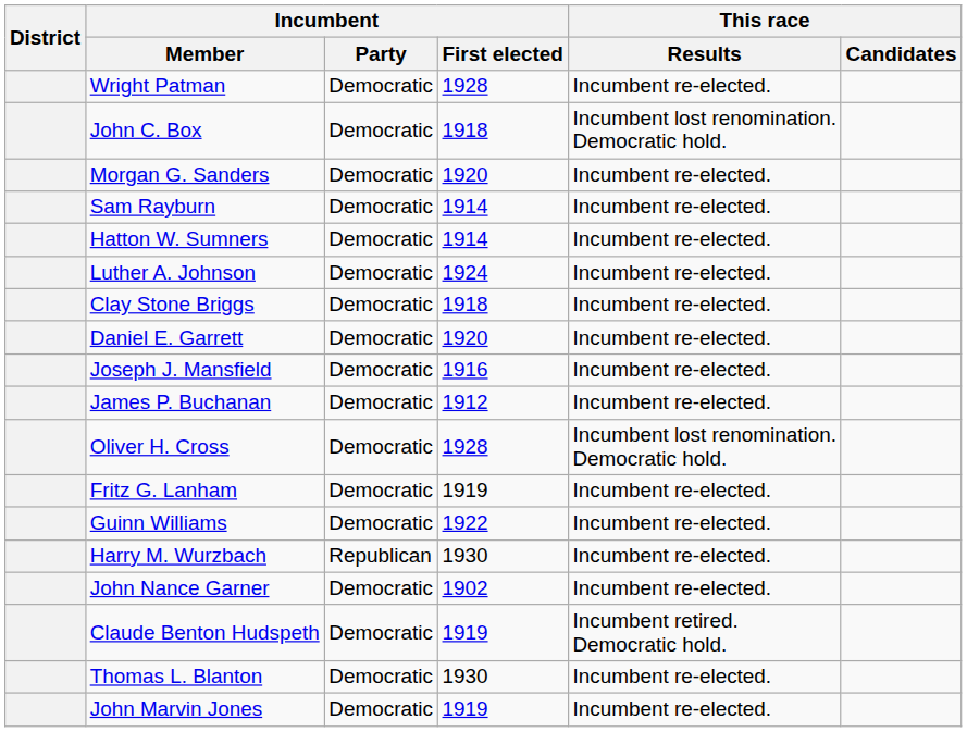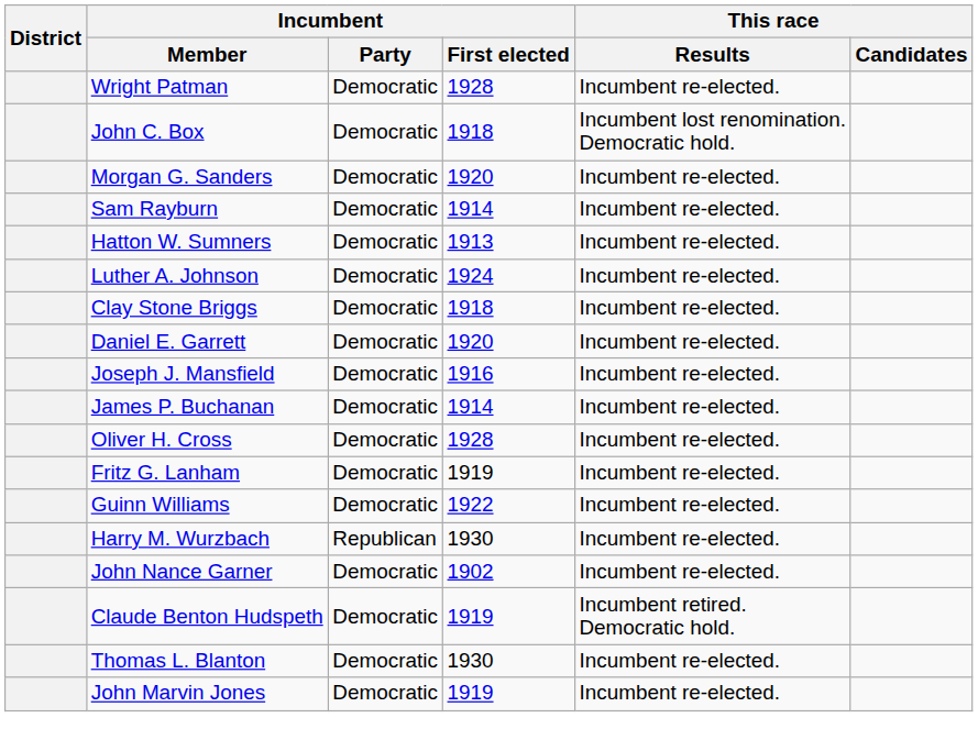Hatton W. Sumners | Incumbent / First elected: 1914 -> 1913
James P. Buchanan | Incumbent / First elected: 1912 -> 1914
Oliver H. Cross | This race / Results: Incumbent lost renomination. Democratic hold. -> Incumbent re-elected.
